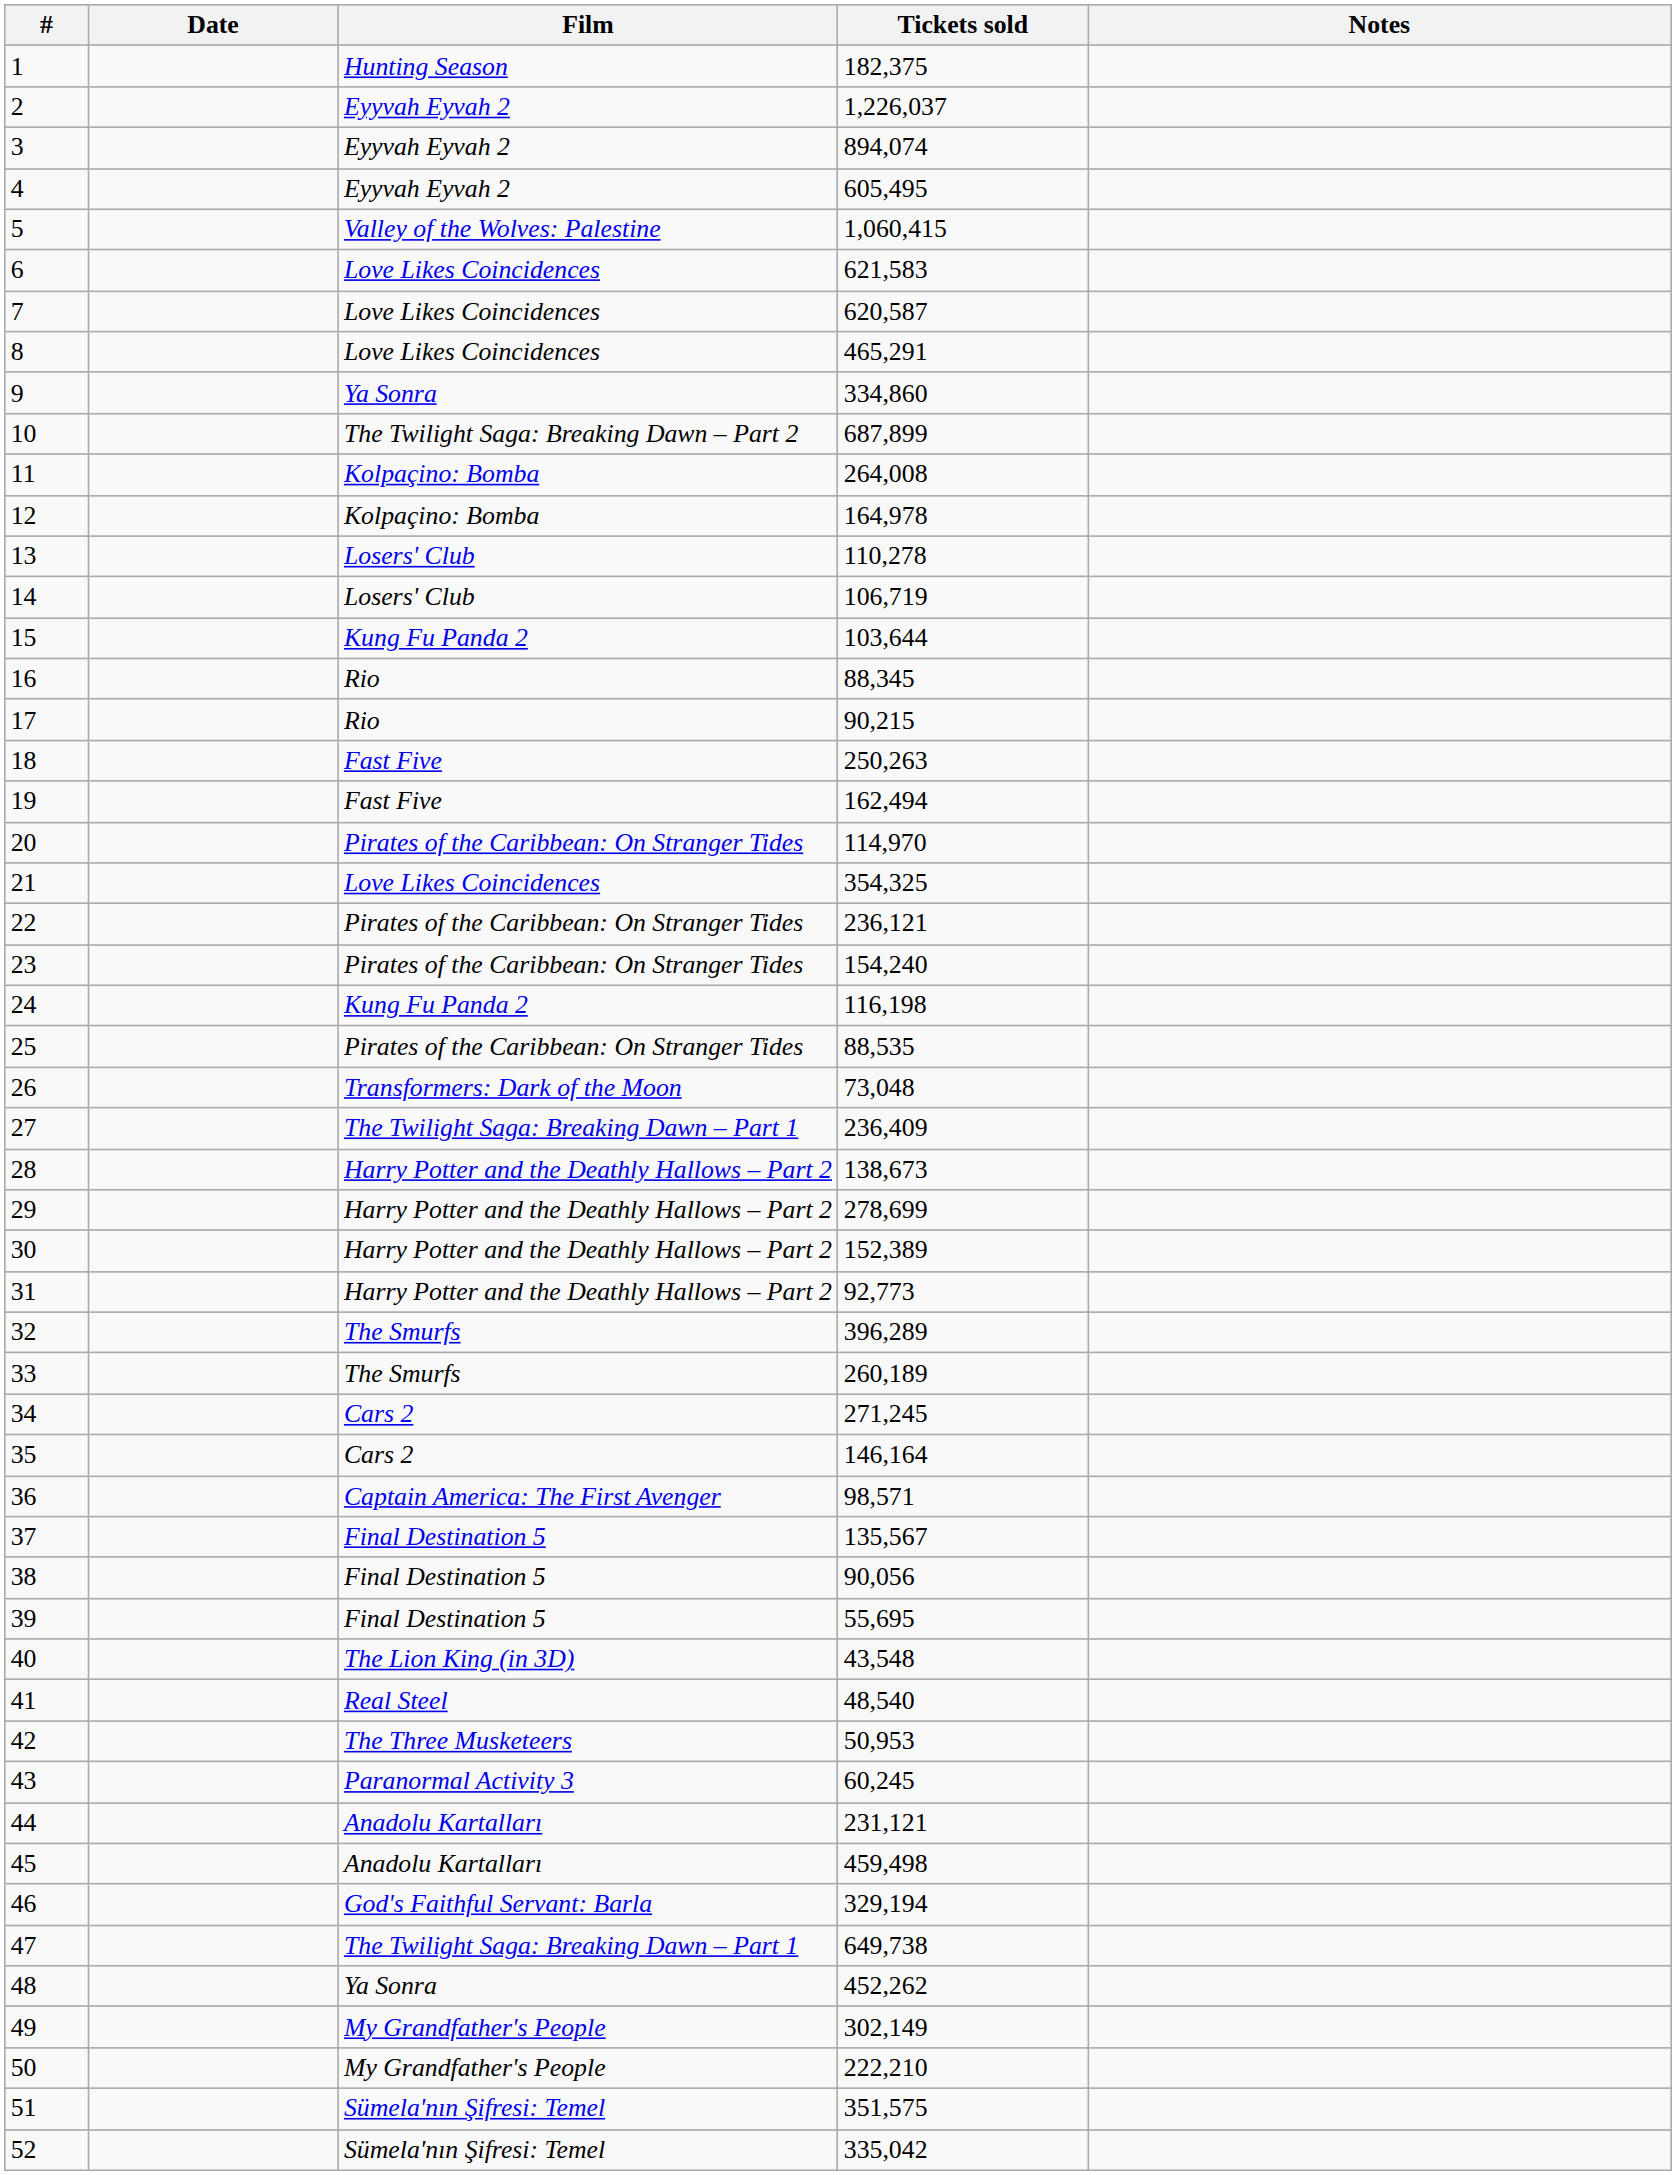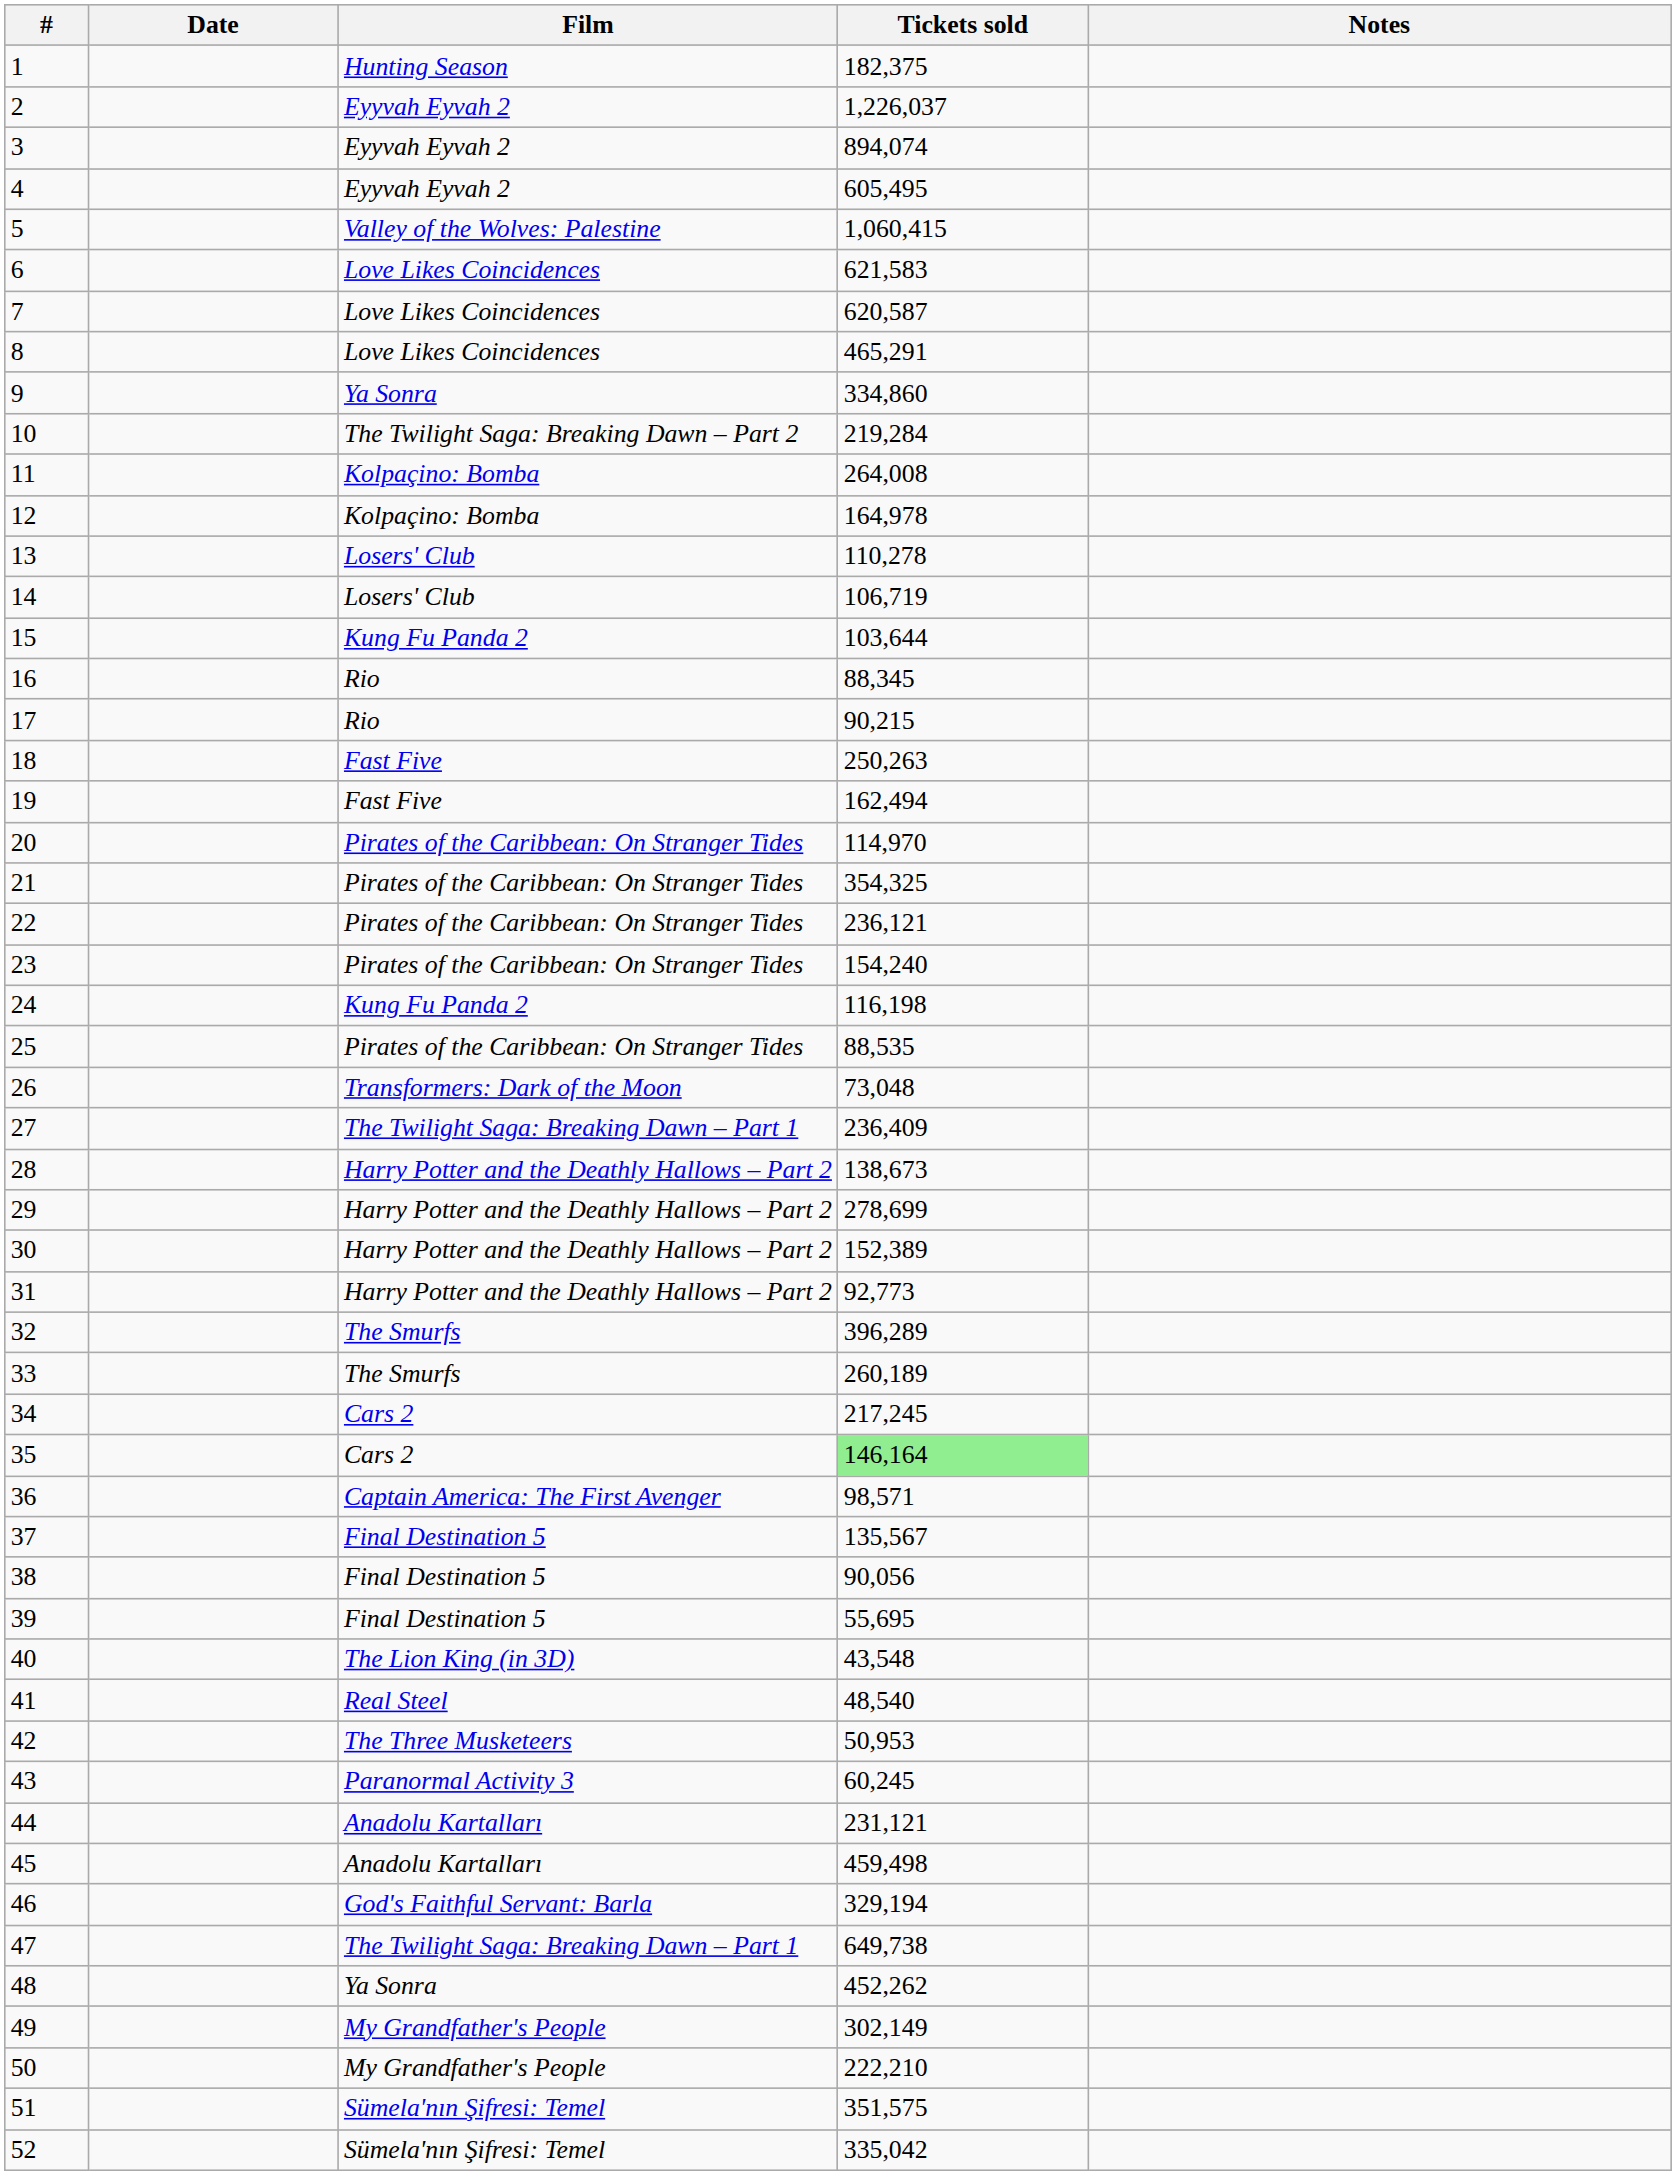10 | Tickets sold: 687,899 -> 219,284
21 | Film: Love Likes Coincidences -> Pirates of the Caribbean: On Stranger Tides
34 | Tickets sold: 271,245 -> 217,245
35 | Tickets sold: no background -> lightgreen background
